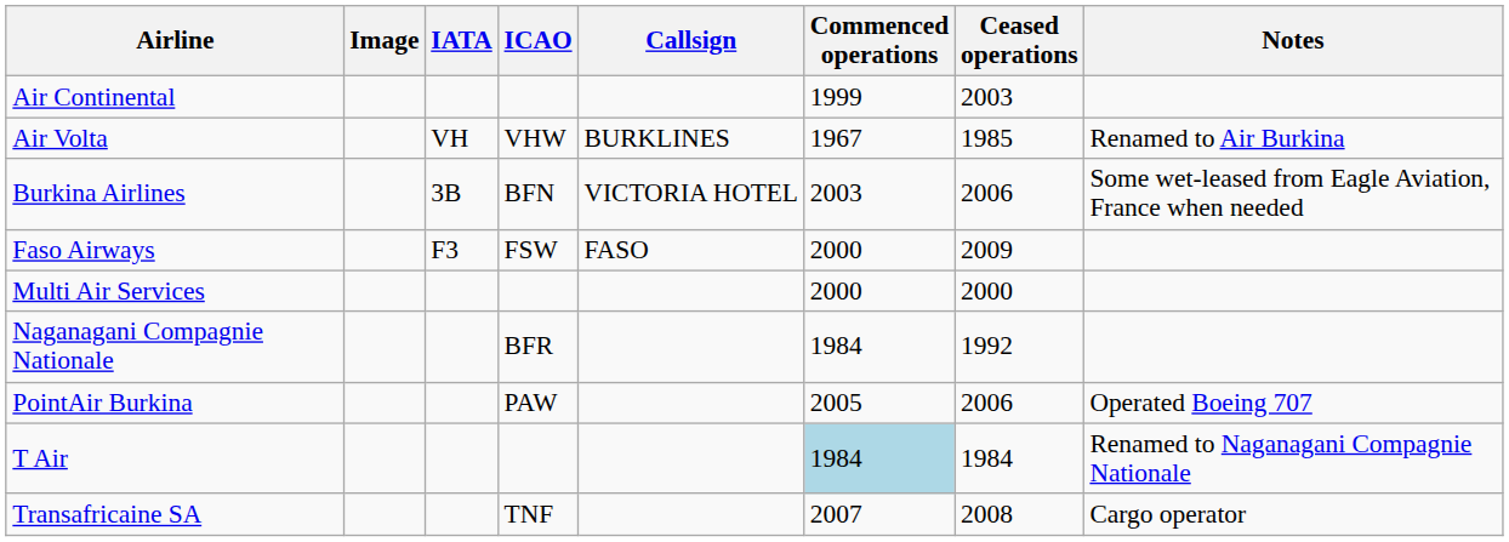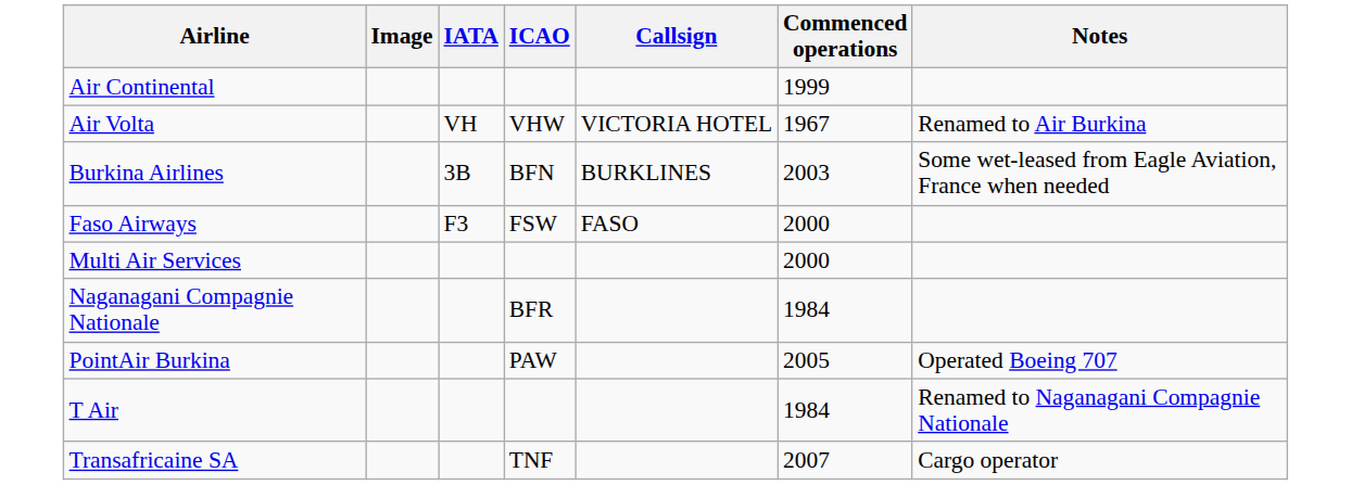- column: Ceased operations | 2003 | 1985 | 2006 | 2009 | 2000 | 1992 | 2006 | 1984 | 2008
Air Volta | Callsign: BURKLINES -> VICTORIA HOTEL
Burkina Airlines | Callsign: VICTORIA HOTEL -> BURKLINES
T Air | Commenced operations: lightblue background -> no background
